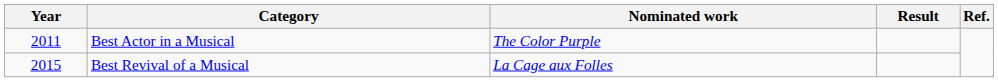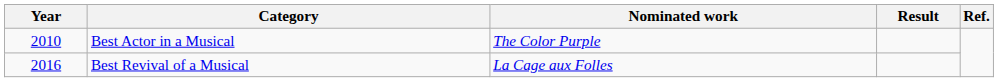Best Actor in a Musical | Year: 2011 -> 2010
Best Revival of a Musical | Year: 2015 -> 2016
